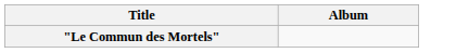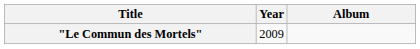+ column: Year | 2009
